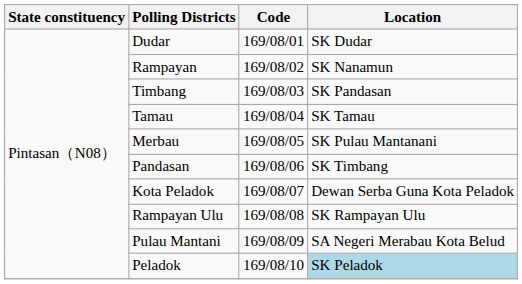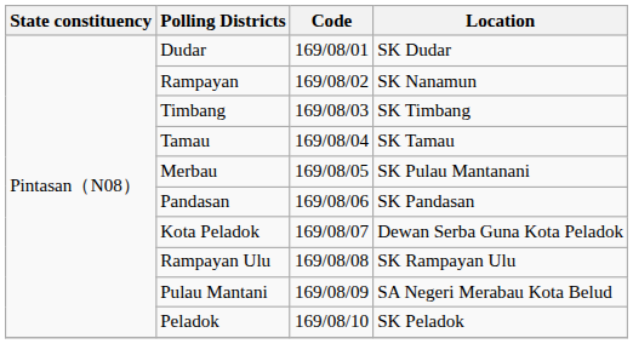Timbang | Location: SK Pandasan -> SK Timbang
Pandasan | Location: SK Timbang -> SK Pandasan
Peladok | Location: lightblue background -> no background
